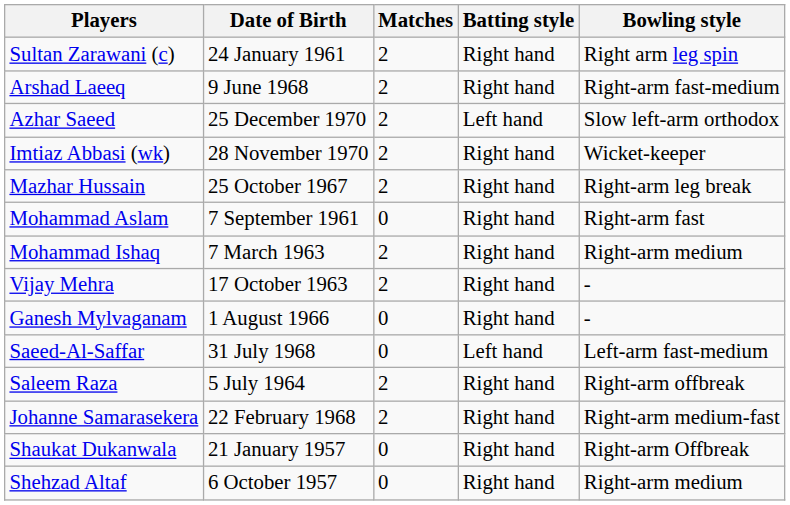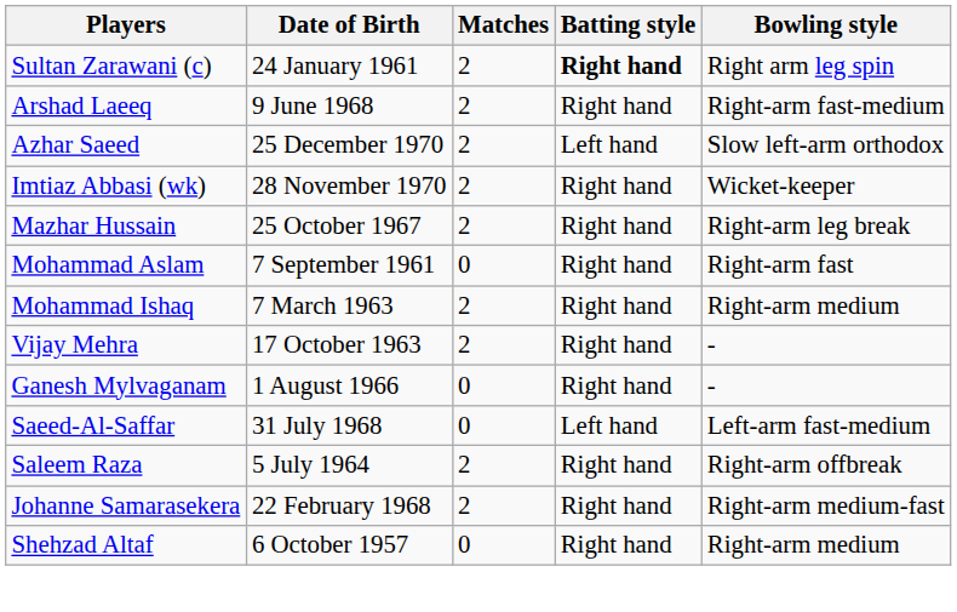Sultan Zarawani (c) | Batting style: normal -> bold
- row: Shaukat Dukanwala | 21 January 1957 | 0 | Right hand | Right-arm Offbreak
